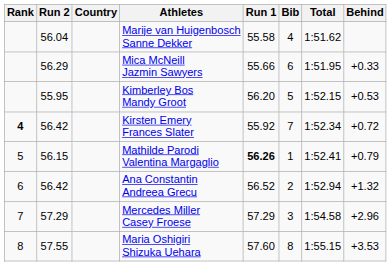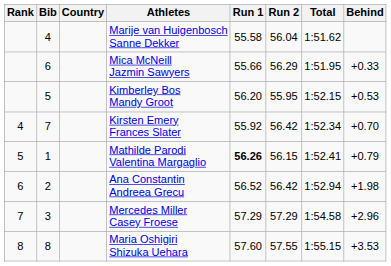columns swapped: Bib <-> Run 2
Kirsten Emery Frances Slater | Rank: bold -> normal
Kirsten Emery Frances Slater | Behind: +0.72 -> +0.70
Ana Constantin Andreea Grecu | Behind: +1.32 -> +1.98
